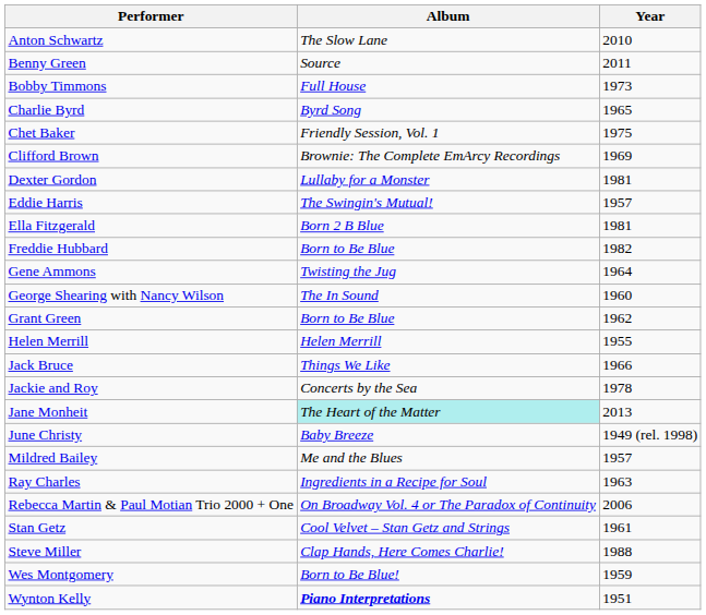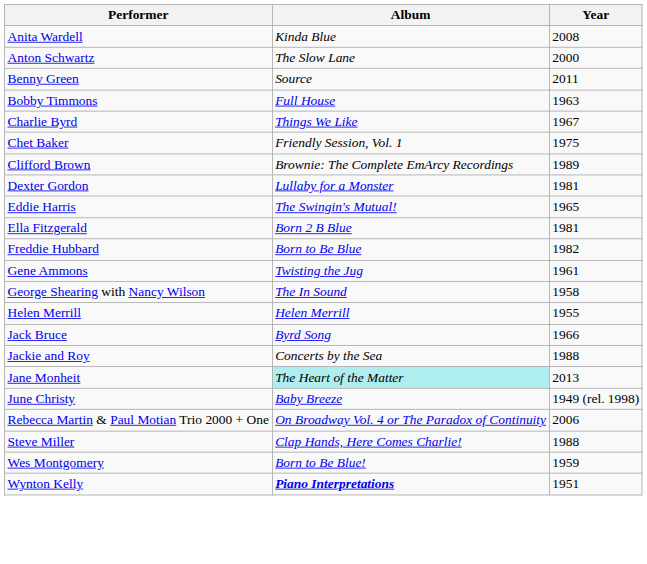+ row: Anita Wardell | Kinda Blue | 2008
Anton Schwartz | Year: 2010 -> 2000
Bobby Timmons | Year: 1973 -> 1963
Charlie Byrd | Album: Byrd Song -> Things We Like
Charlie Byrd | Year: 1965 -> 1967
Clifford Brown | Year: 1969 -> 1989
Eddie Harris | Year: 1957 -> 1965
Gene Ammons | Year: 1964 -> 1961
George Shearing with Nancy Wilson | Year: 1960 -> 1958
- row: Grant Green | Born to Be Blue | 1962
Jack Bruce | Album: Things We Like -> Byrd Song
Jackie and Roy | Year: 1978 -> 1988
- row: Mildred Bailey | Me and the Blues | 1957
- row: Ray Charles | Ingredients in a Recipe for Soul | 1963
- row: Stan Getz | Cool Velvet – Stan Getz and Strings | 1961
